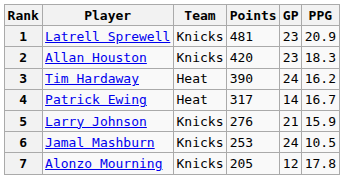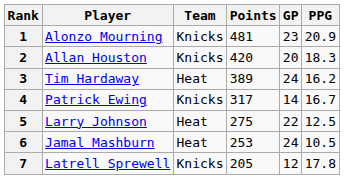1 | Player: Latrell Sprewell -> Alonzo Mourning
2 | GP: 23 -> 20
3 | Points: 390 -> 389
4 | Team: Heat -> Knicks
5 | Team: Knicks -> Heat
5 | Points: 276 -> 275
5 | GP: 21 -> 22
5 | PPG: 15.9 -> 12.5
6 | Team: Knicks -> Heat
7 | Player: Alonzo Mourning -> Latrell Sprewell
